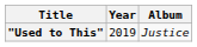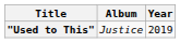columns swapped: Year <-> Album
